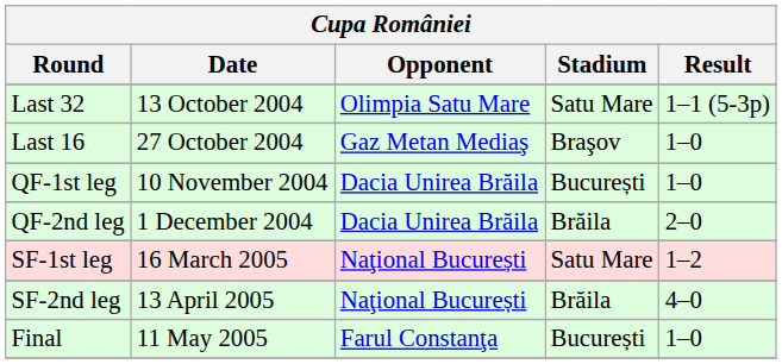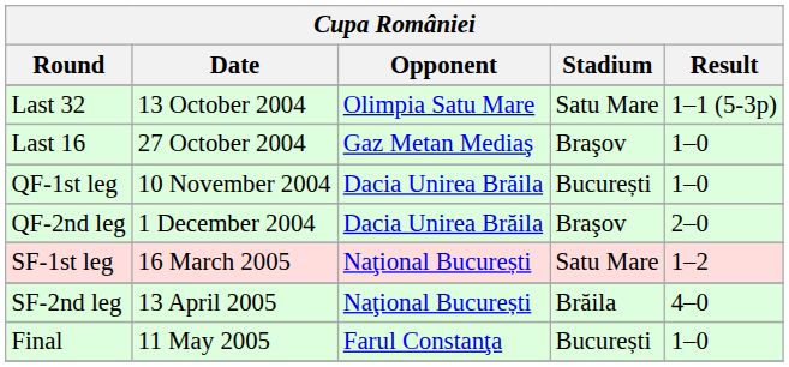QF-2nd leg | Stadium: Brăila -> Braşov
